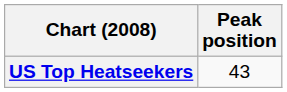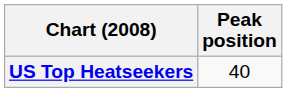US Top Heatseekers | Peak position: 43 -> 40
